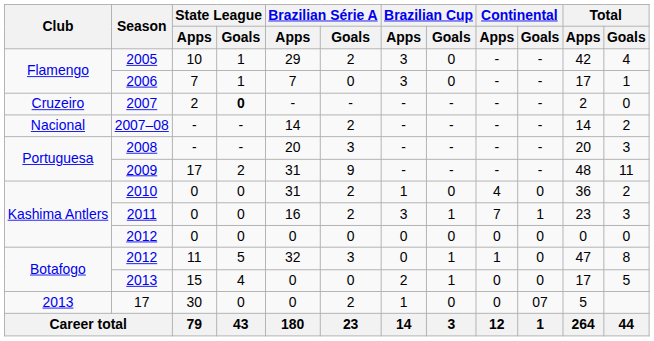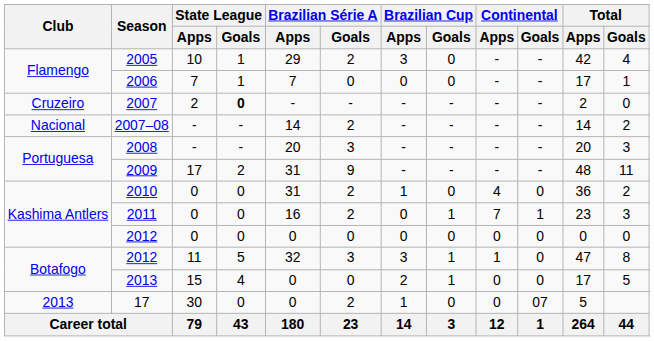2006 | Brazilian Cup / Apps: 3 -> 0
2011 | Brazilian Cup / Apps: 3 -> 0
2012 / 11 | Brazilian Cup / Apps: 0 -> 3
